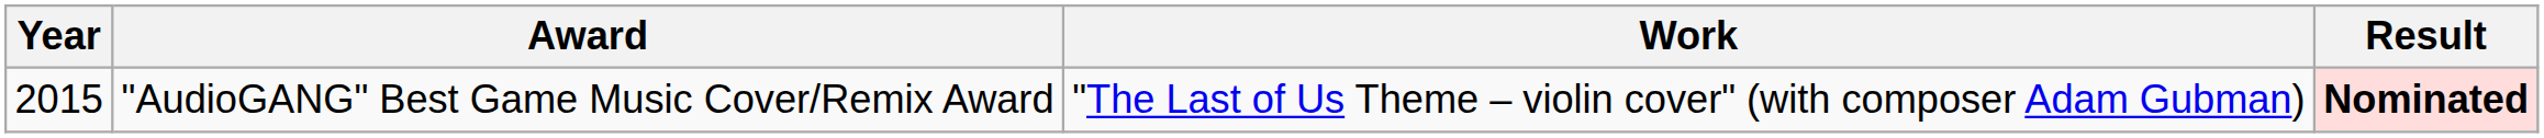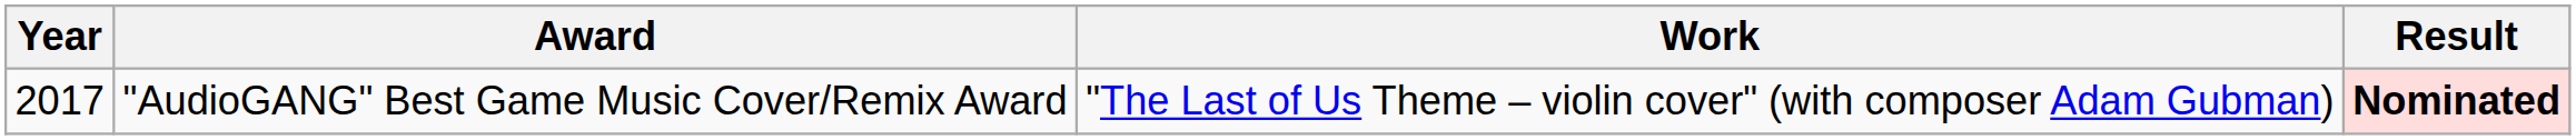"AudioGANG" Best Game Music Cover/Remix Award | Year: 2015 -> 2017
